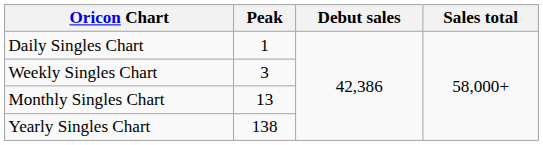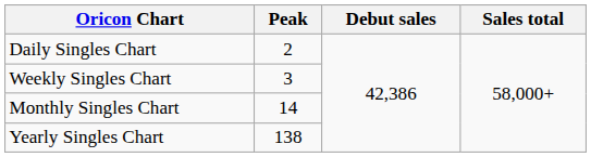Daily Singles Chart | Peak: 1 -> 2
Monthly Singles Chart | Peak: 13 -> 14
